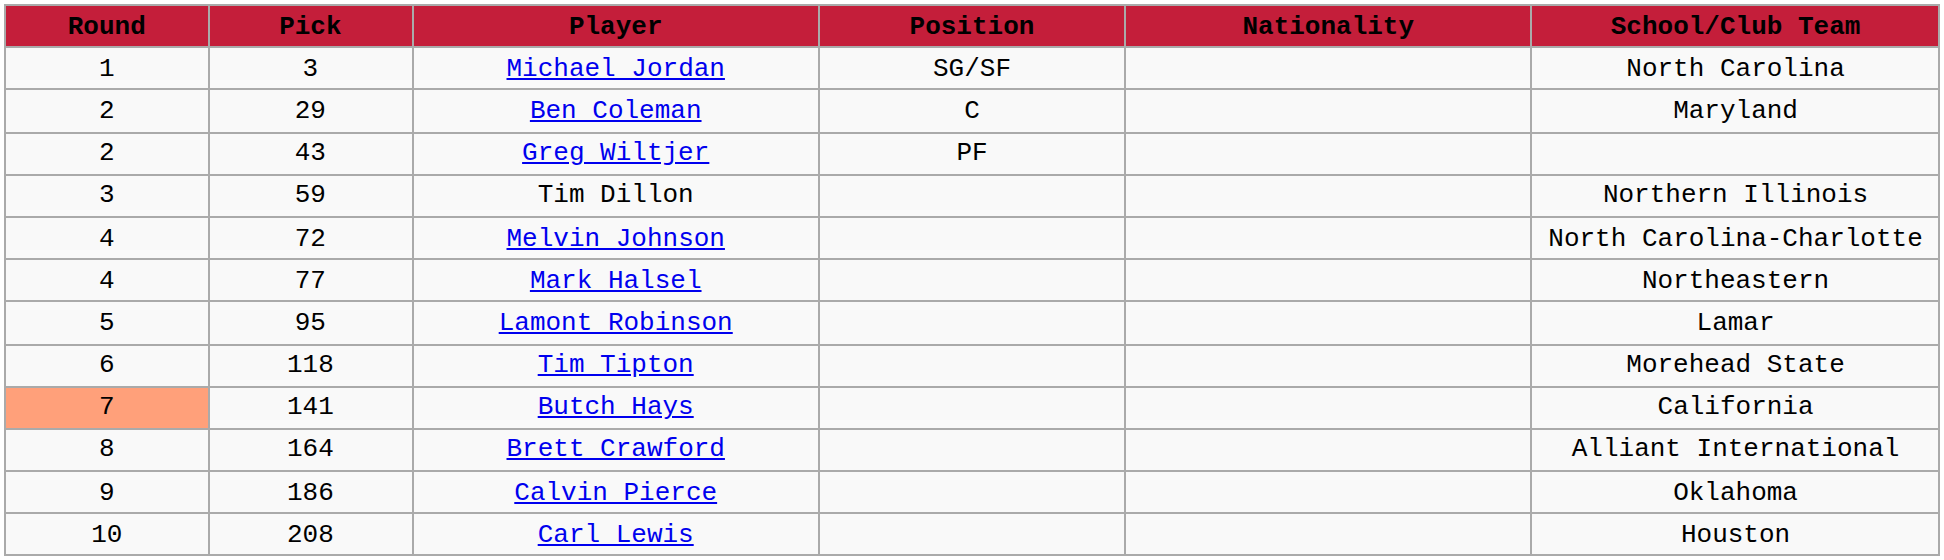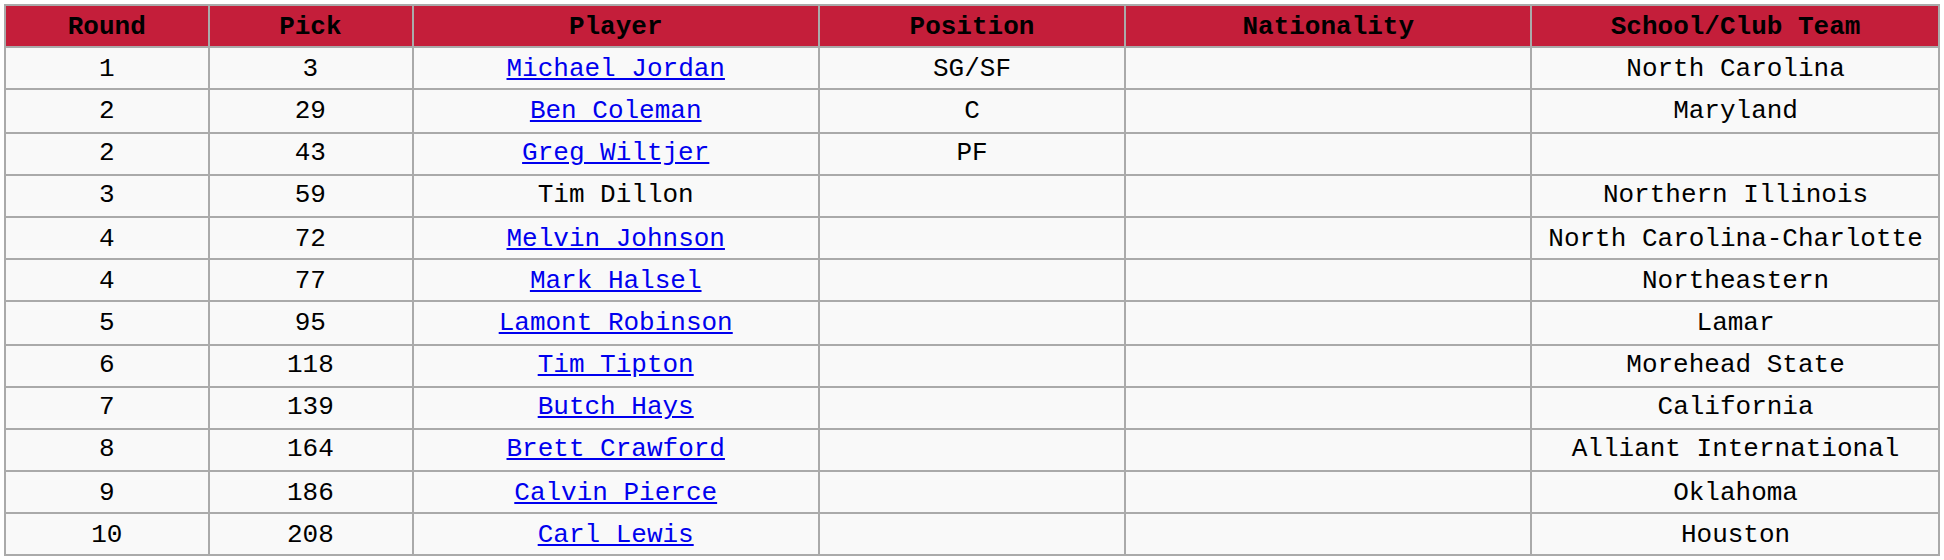Butch Hays | Round: lightsalmon background -> no background
Butch Hays | Pick: 141 -> 139
